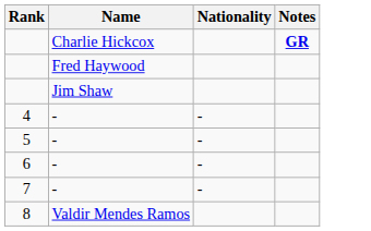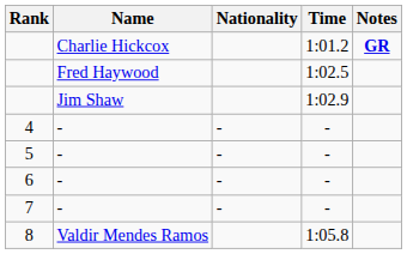+ column: Time | 1:01.2 | 1:02.5 | 1:02.9 | - | - | - | - | 1:05.8
